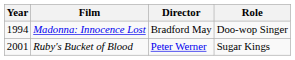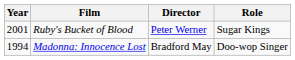rows swapped: Madonna: Innocence Lost <-> Ruby's Bucket of Blood
